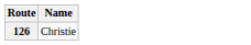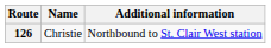+ column: Additional information | Northbound to St. Clair West station
